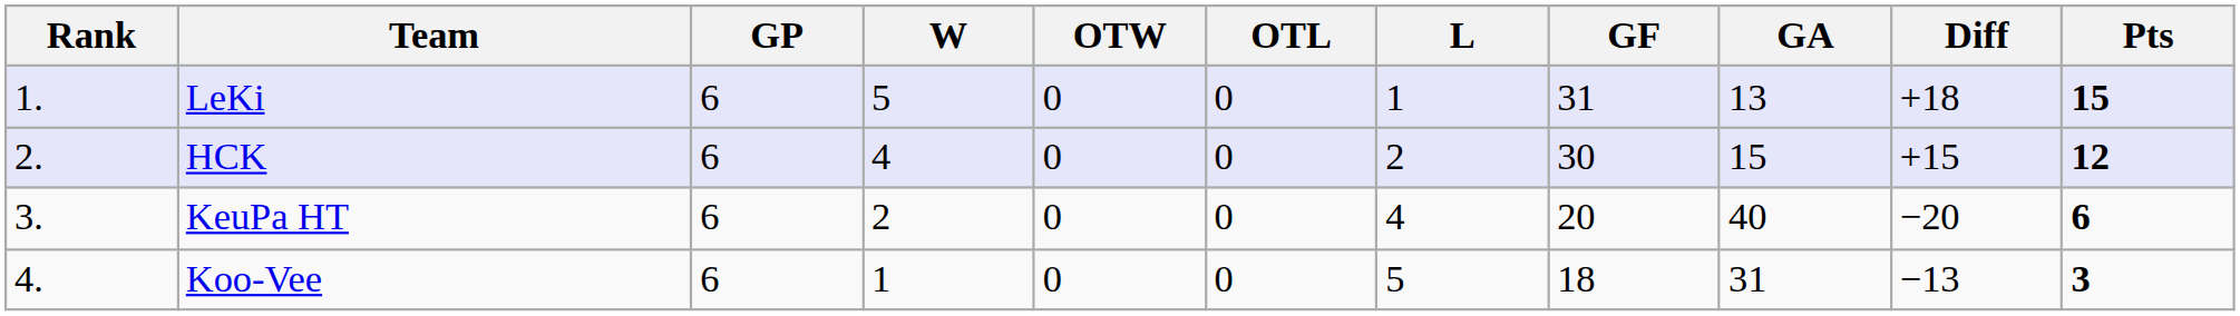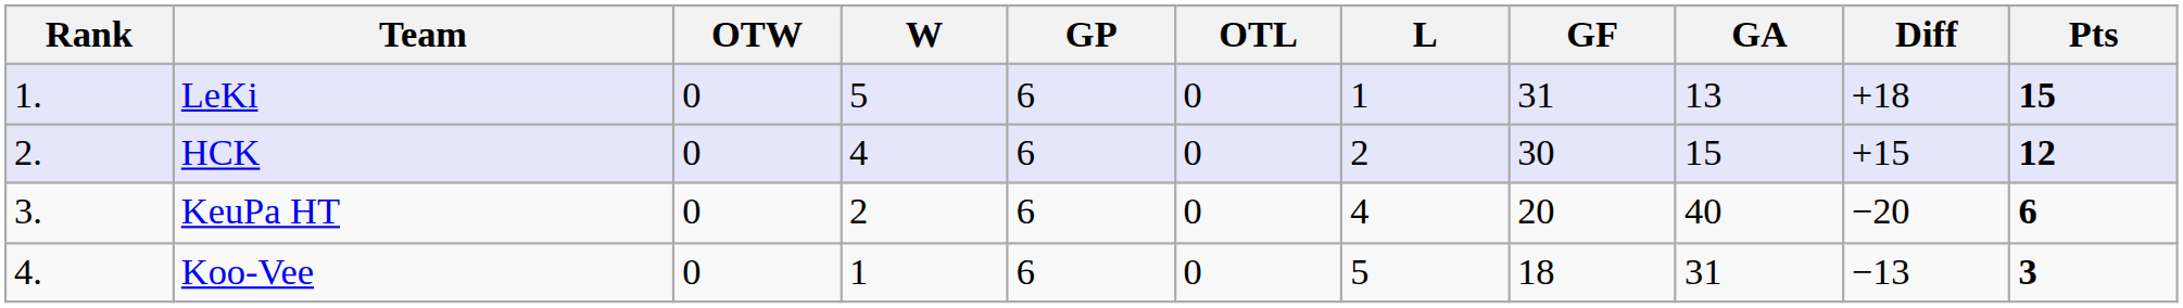columns swapped: GP <-> OTW
